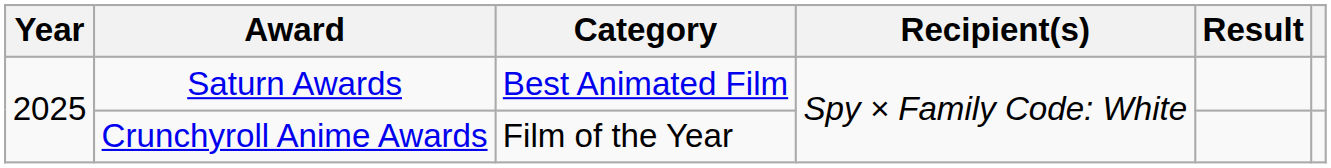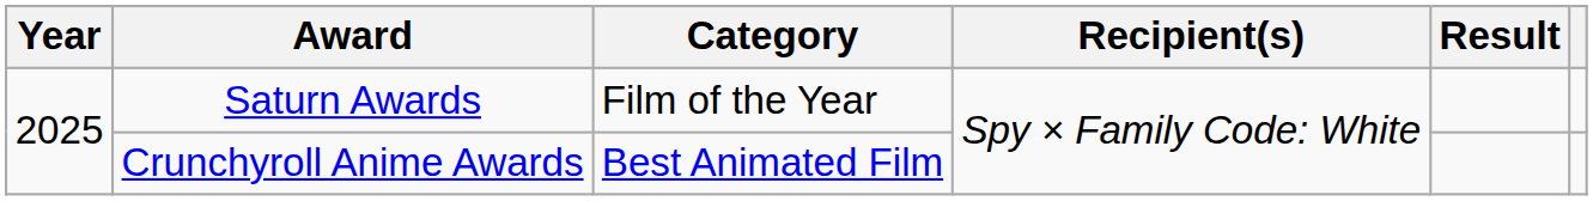Saturn Awards | Category: Best Animated Film -> Film of the Year
Crunchyroll Anime Awards | Category: Film of the Year -> Best Animated Film
